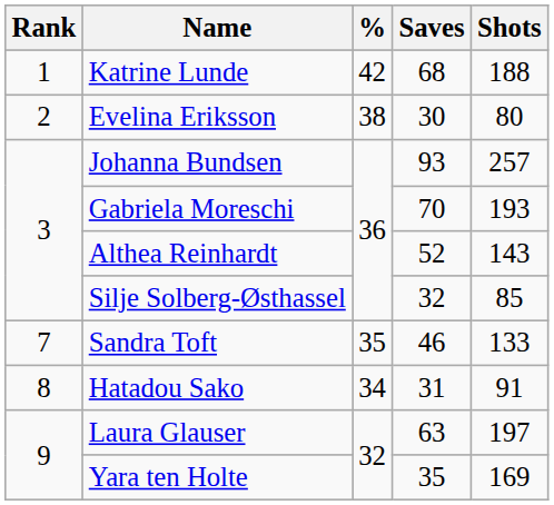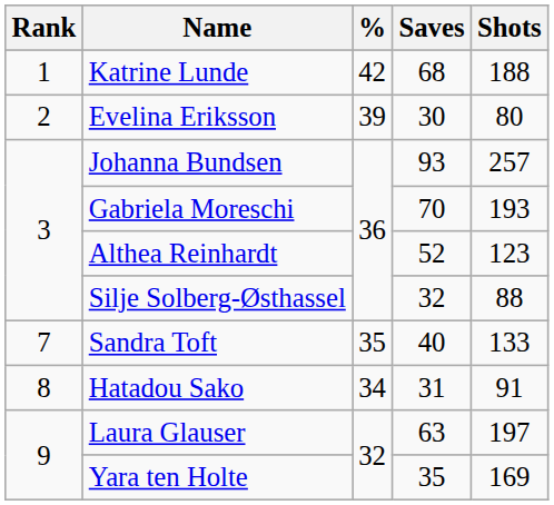Evelina Eriksson | %: 38 -> 39
Althea Reinhardt | Shots: 143 -> 123
Silje Solberg-Østhassel | Shots: 85 -> 88
Sandra Toft | Saves: 46 -> 40
